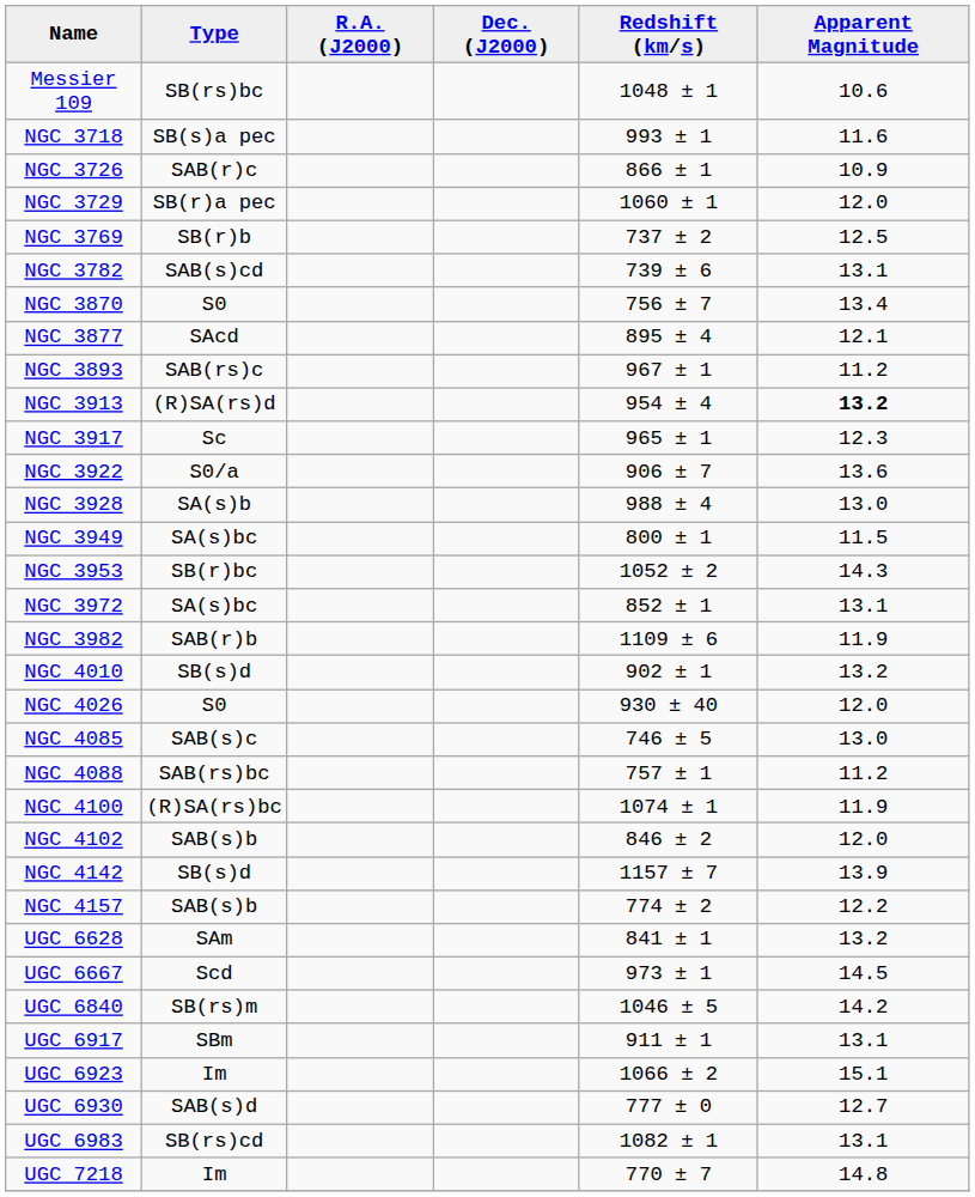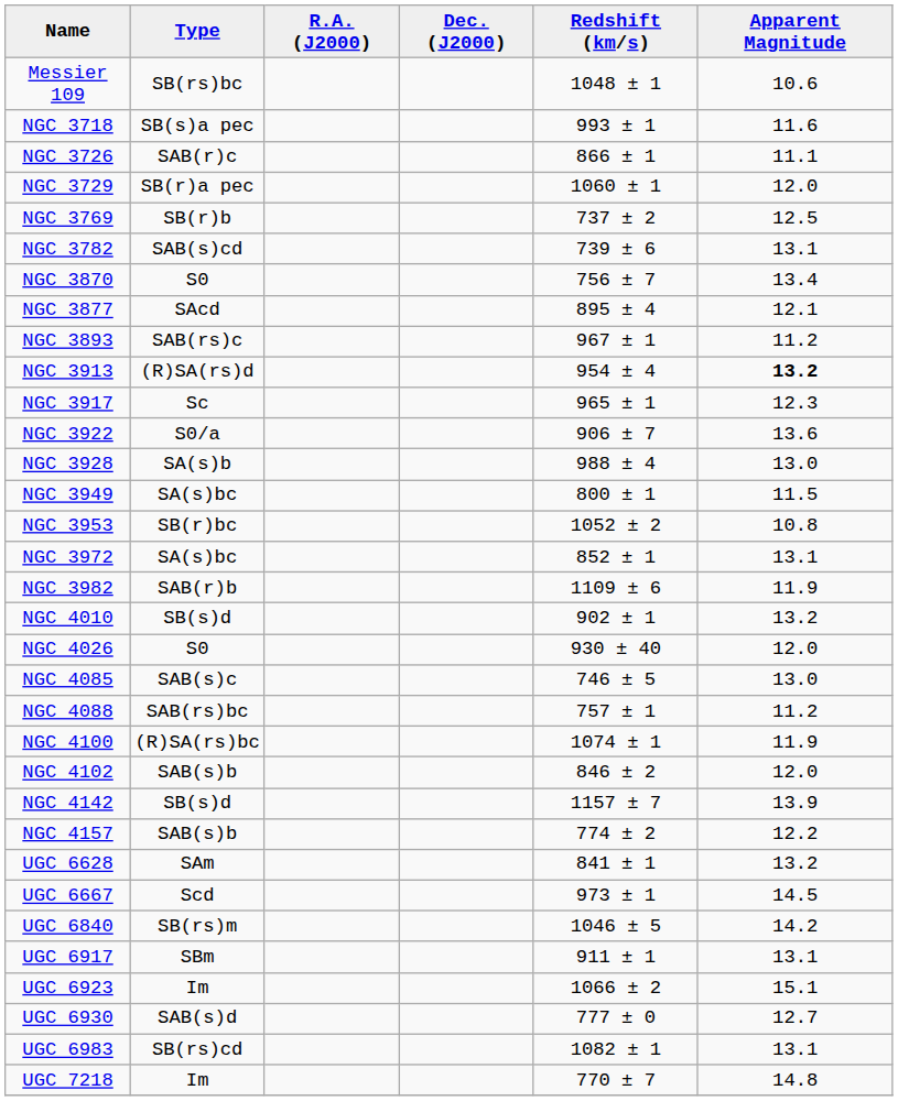NGC 3726 | Apparent Magnitude: 10.9 -> 11.1
NGC 3953 | Apparent Magnitude: 14.3 -> 10.8
